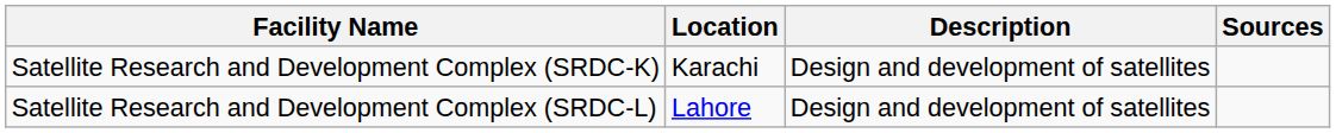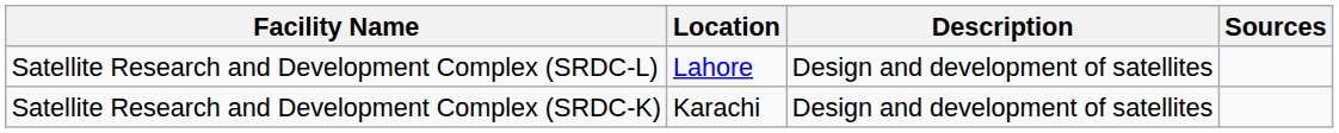rows swapped: Satellite Research and Development Complex (SRDC-L) <-> Satellite Research and Development Complex (SRDC-K)
